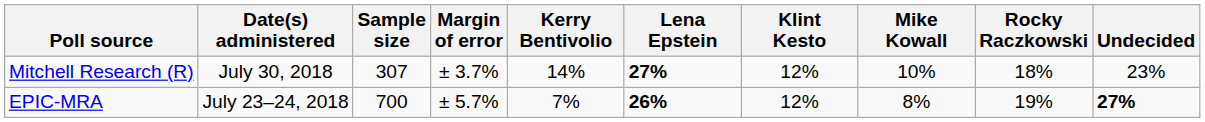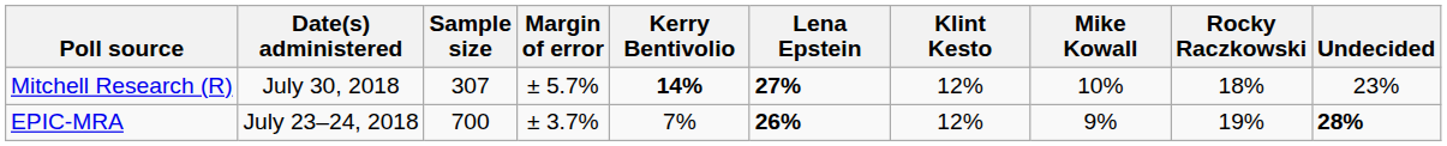Mitchell Research (R) | Margin of error: ± 3.7% -> ± 5.7%
Mitchell Research (R) | Kerry Bentivolio: normal -> bold
EPIC-MRA | Margin of error: ± 5.7% -> ± 3.7%
EPIC-MRA | Mike Kowall: 8% -> 9%
EPIC-MRA | Undecided: 27% -> 28%
